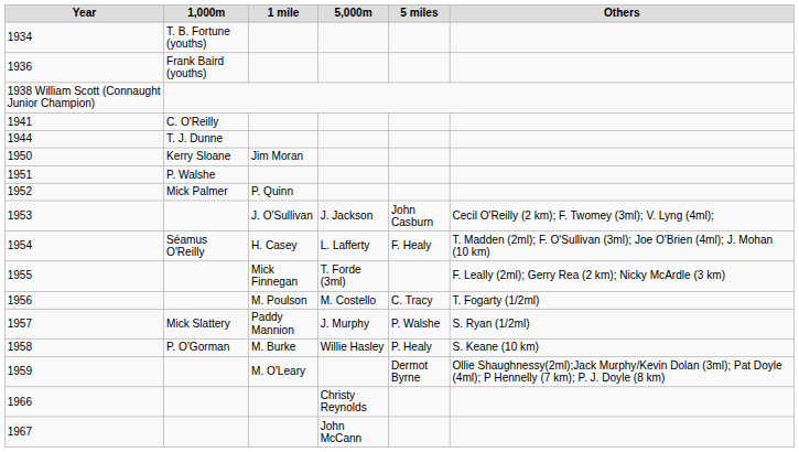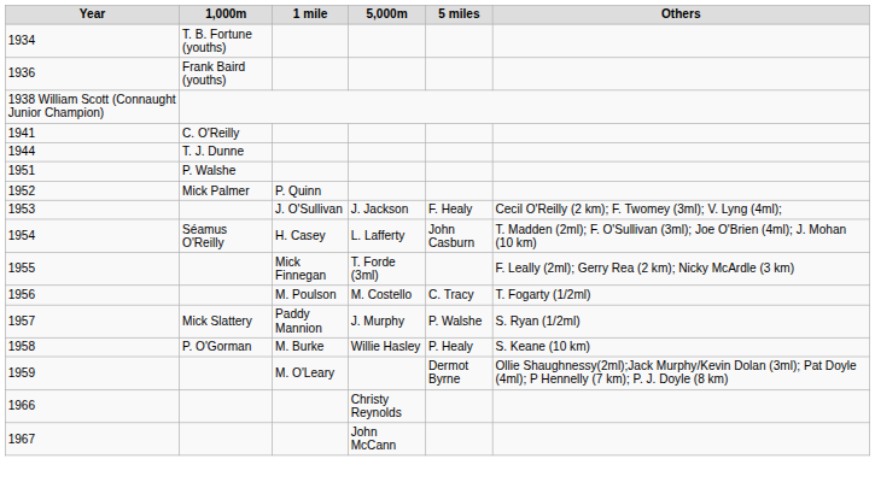- row: 1950 | Kerry Sloane | Jim Moran
1953 | 5 miles: John Casburn -> F. Healy
1954 | 5 miles: F. Healy -> John Casburn
